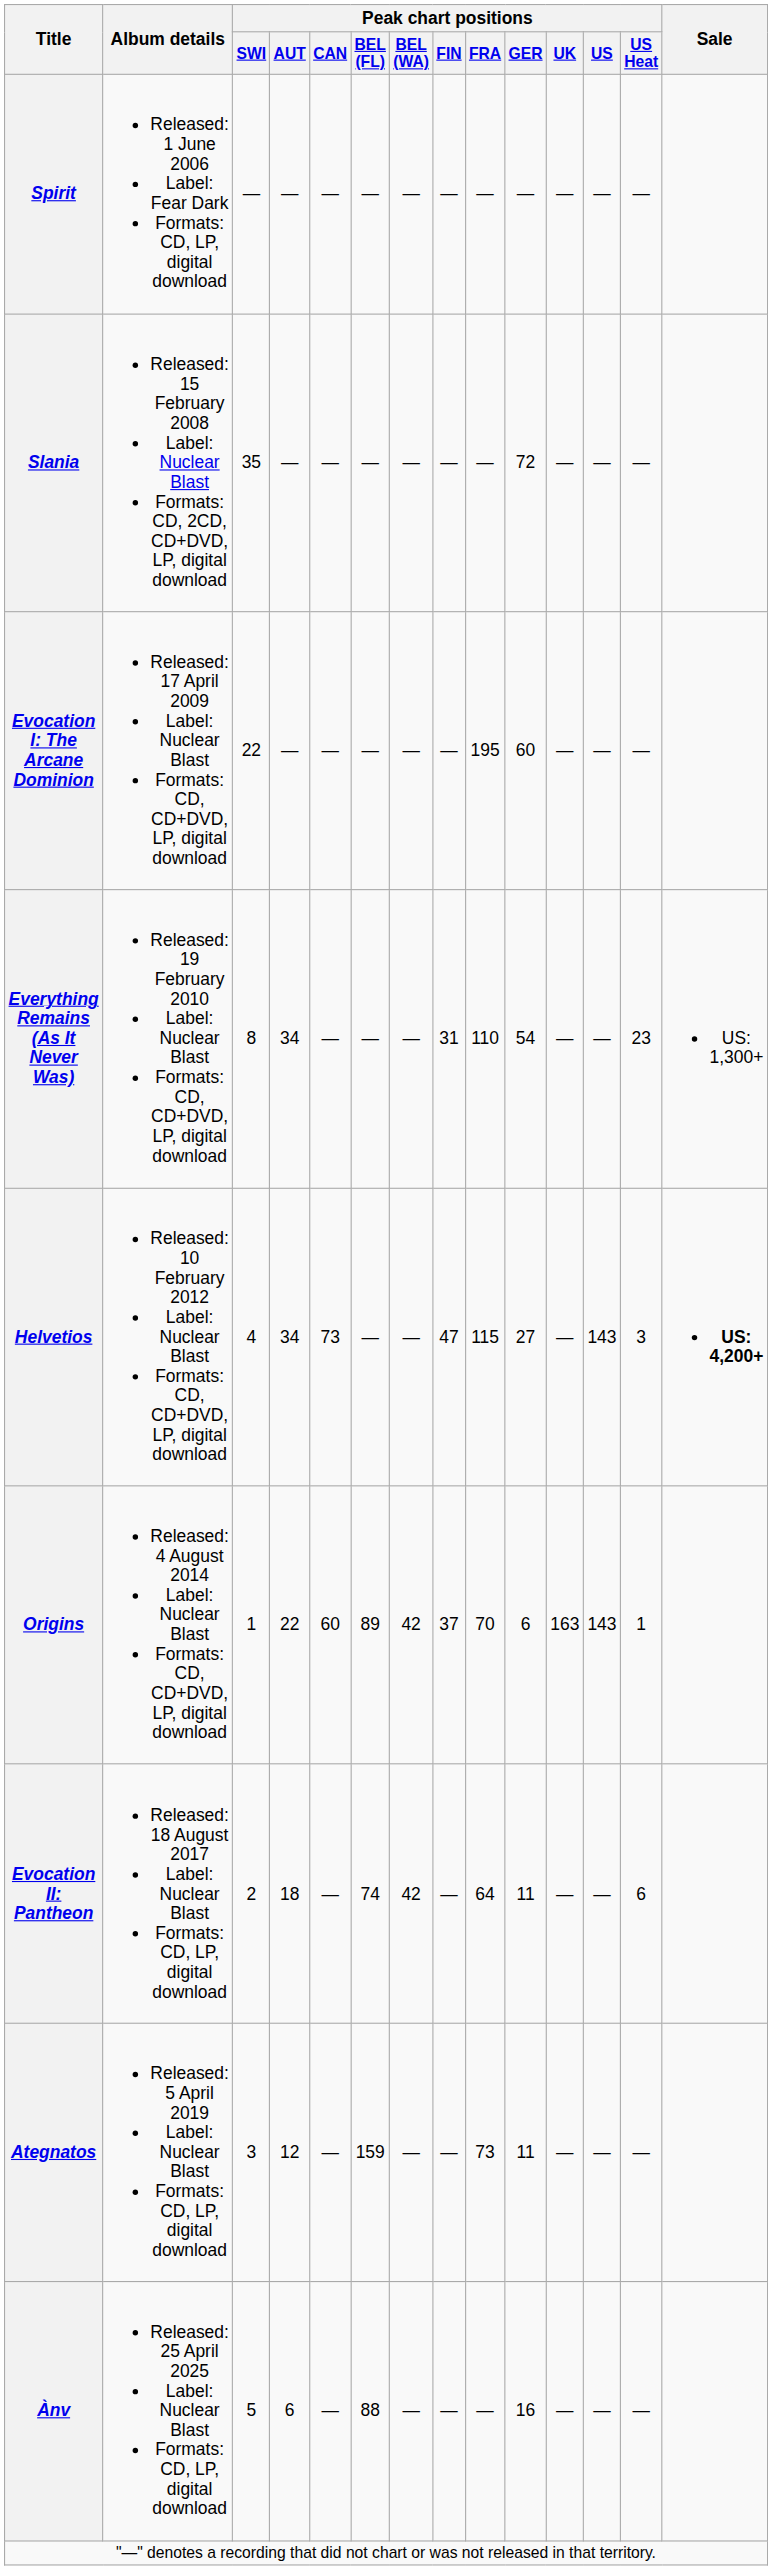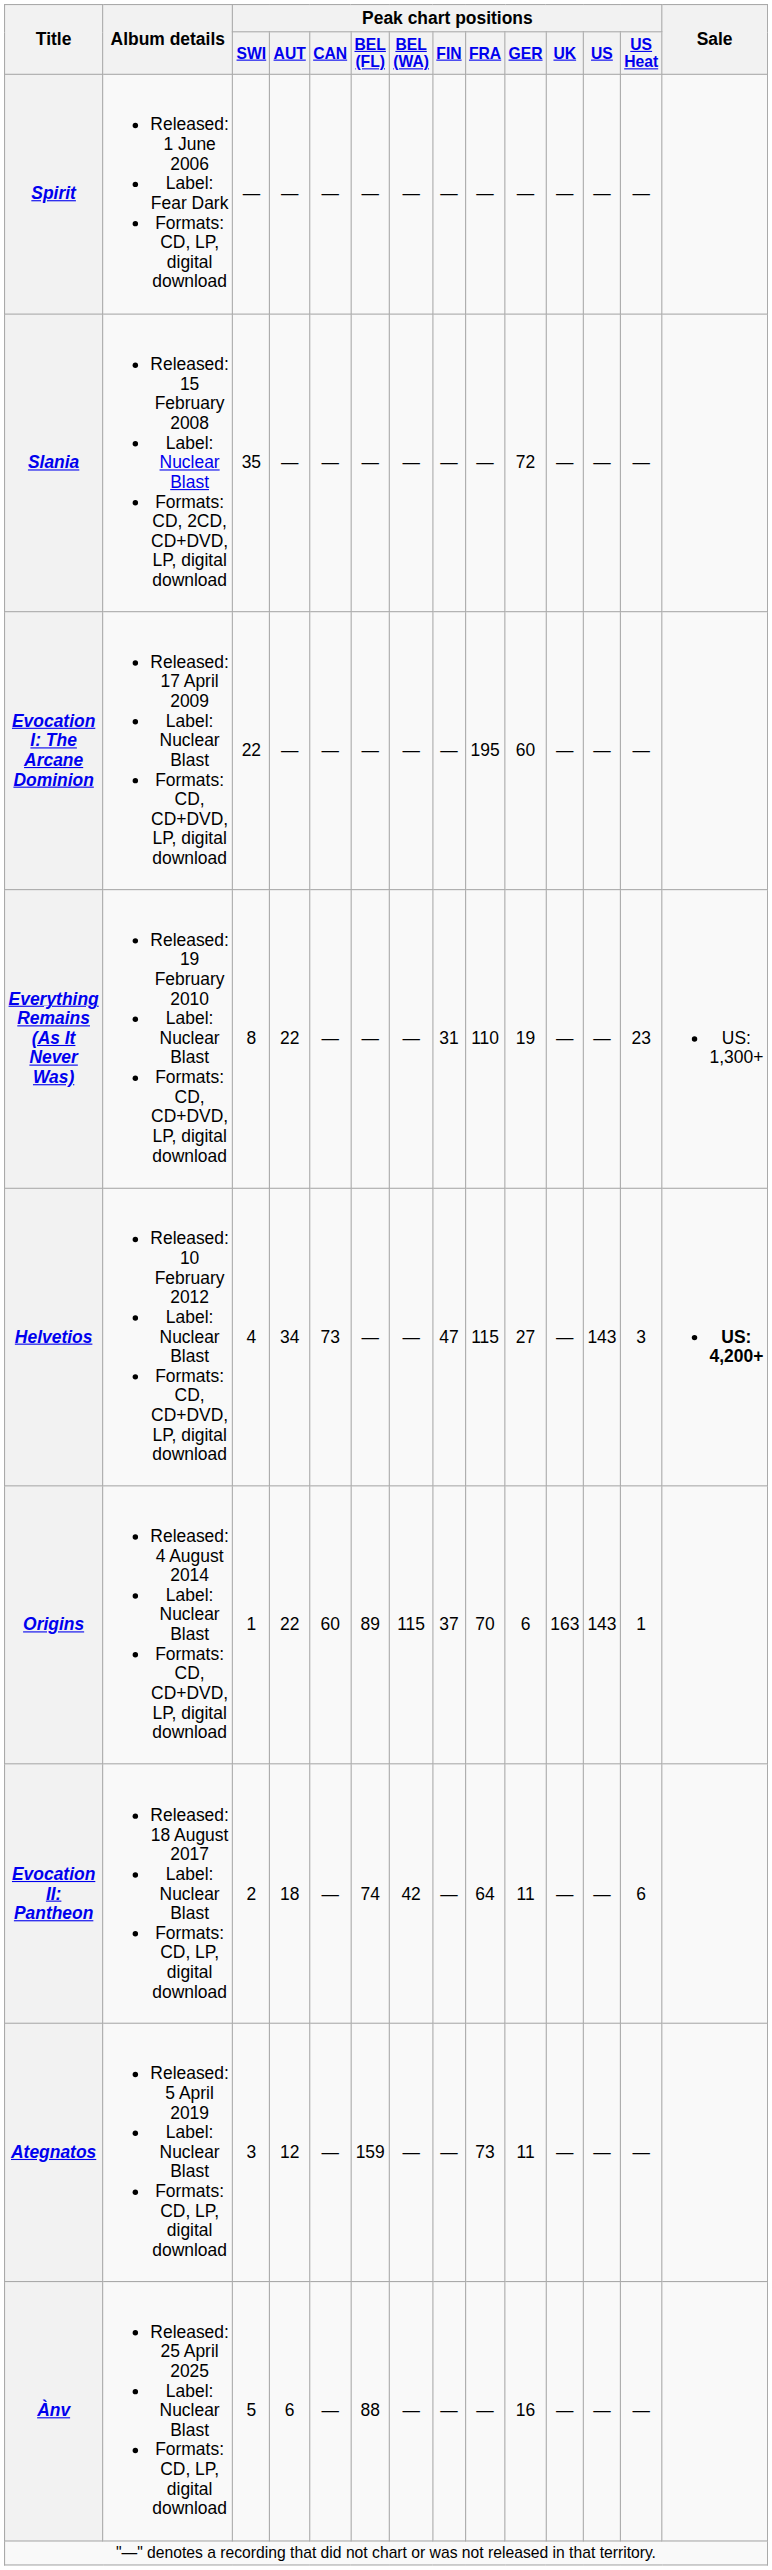Everything Remains (As It Never Was) | Peak chart positions / AUT: 34 -> 22
Everything Remains (As It Never Was) | Peak chart positions / GER: 54 -> 19
Origins | Peak chart positions / BEL (WA): 42 -> 115
